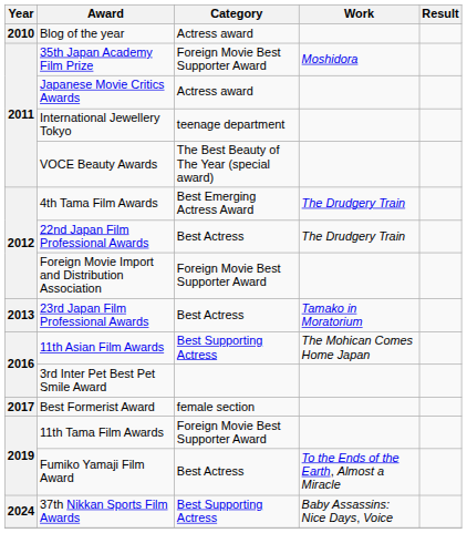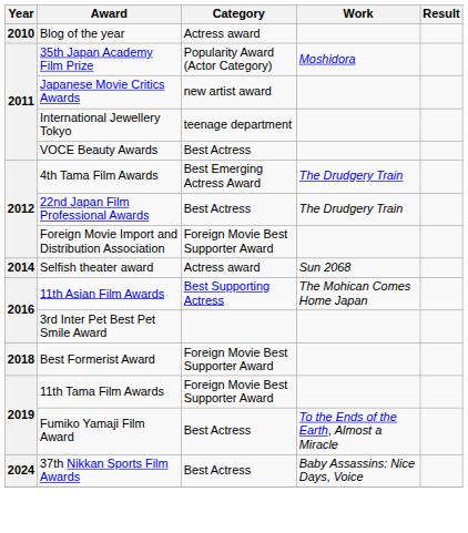35th Japan Academy Film Prize | Category: Foreign Movie Best Supporter Award -> Popularity Award (Actor Category)
Japanese Movie Critics Awards | Category: Actress award -> new artist award
VOCE Beauty Awards | Category: The Best Beauty of The Year (special award) -> Best Actress
- row: 2013 | 23rd Japan Film Professional Awards | Best Actress | Tamako in Moratorium
+ row: 2014 | Selfish theater award | Actress award | Sun 2068
Best Formerist Award | Year: 2017 -> 2018
Best Formerist Award | Category: female section -> Foreign Movie Best Supporter Award
37th Nikkan Sports Film Awards | Category: Best Supporting Actress -> Best Actress
